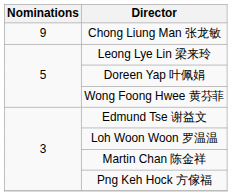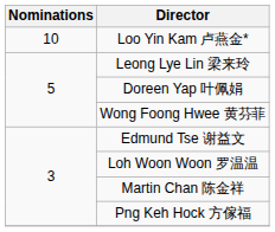+ row: 10 | Loo Yin Kam 卢燕金*
- row: 9 | Chong Liung Man 张龙敏
